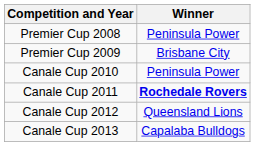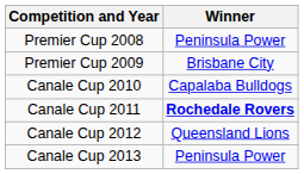Canale Cup 2010 | Winner: Peninsula Power -> Capalaba Bulldogs
Canale Cup 2013 | Winner: Capalaba Bulldogs -> Peninsula Power
